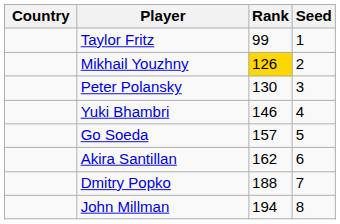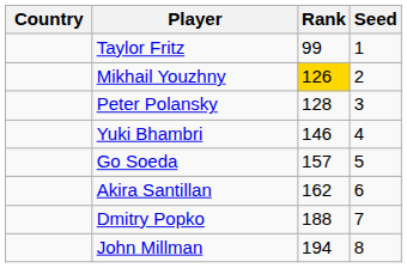Peter Polansky | Rank: 130 -> 128
